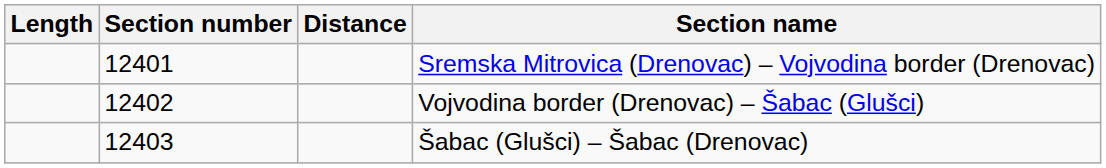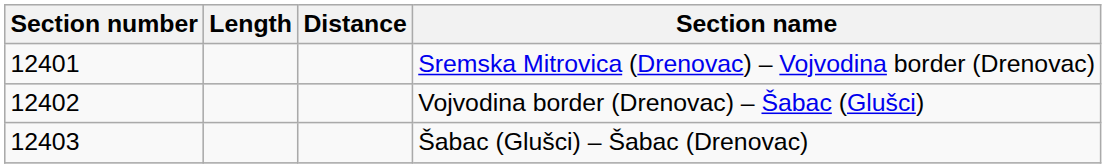columns swapped: Section number <-> Length
